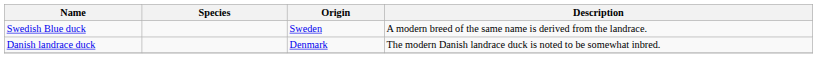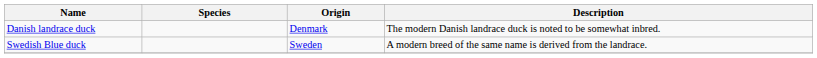rows swapped: Danish landrace duck <-> Swedish Blue duck
